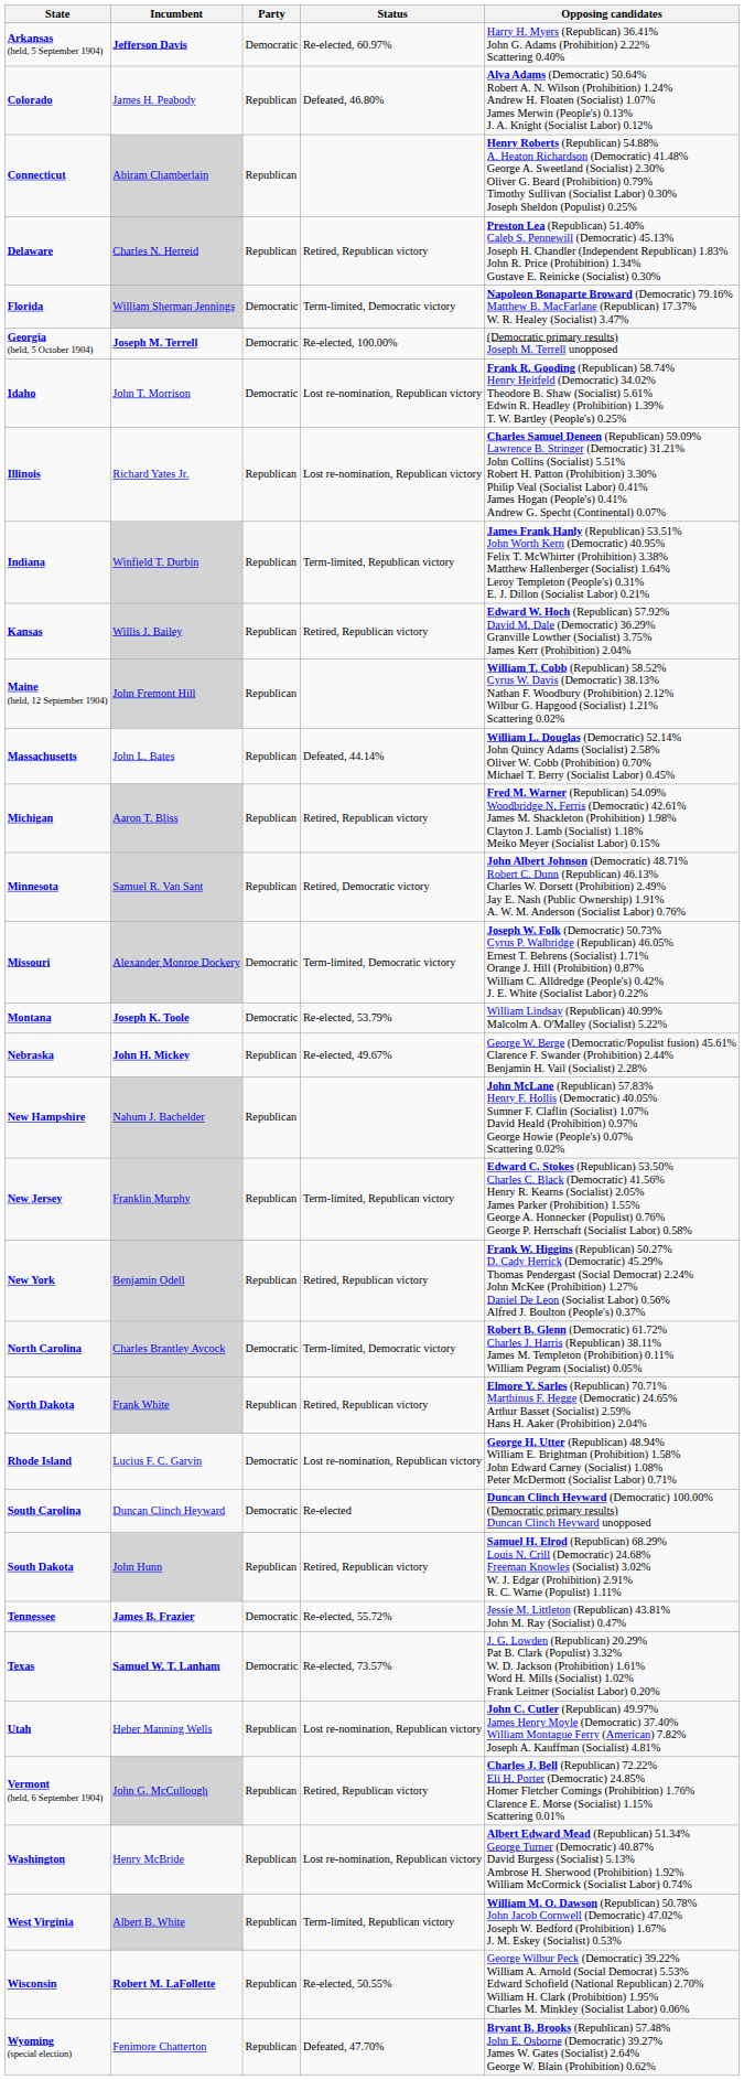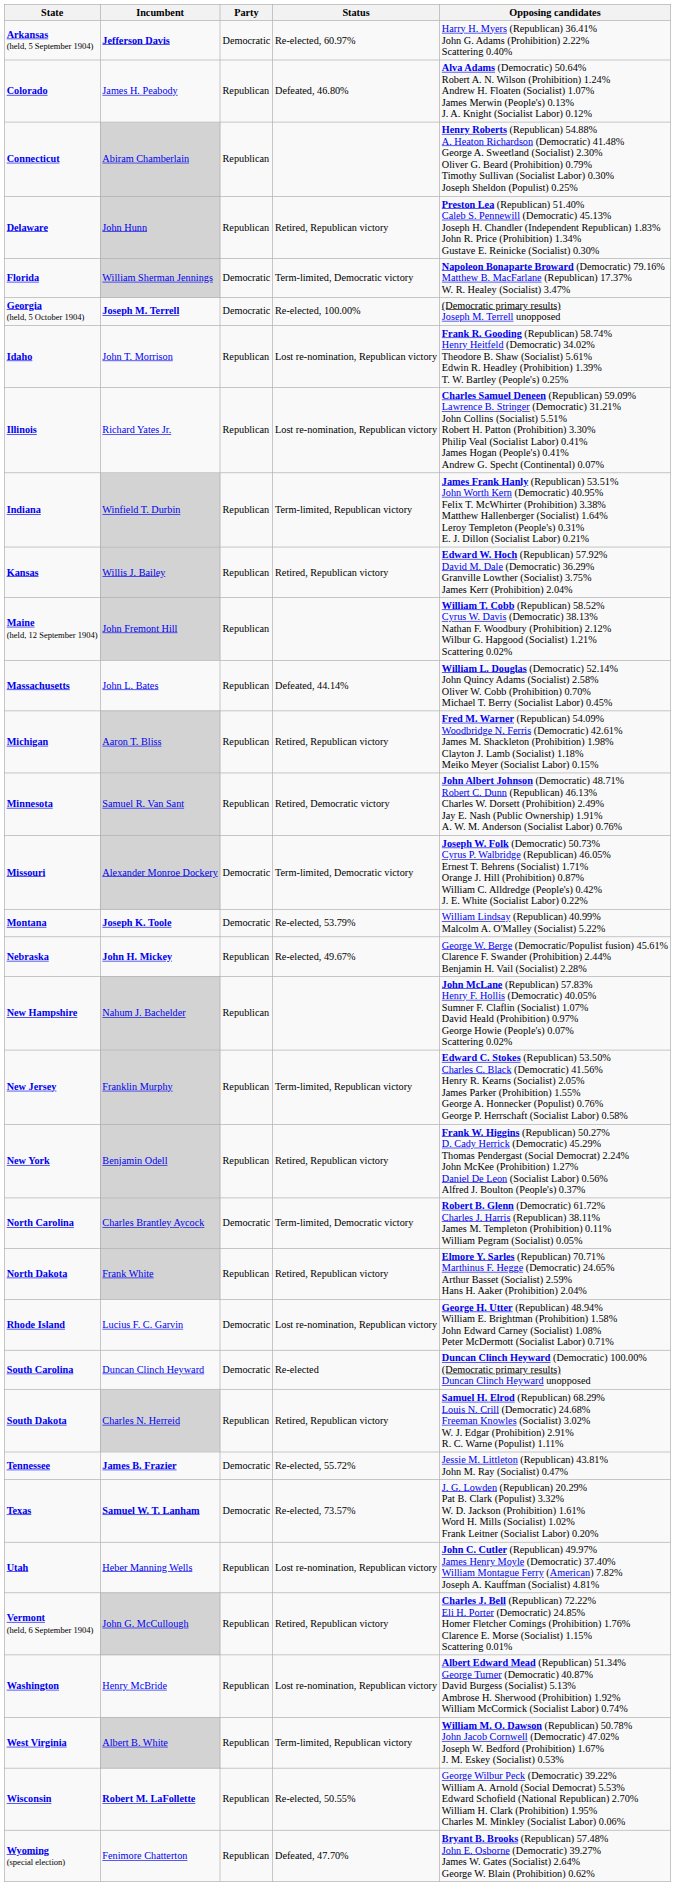Delaware | Incumbent: Charles N. Herreid -> John Hunn
Idaho | Party: Democratic -> Republican
South Dakota | Incumbent: John Hunn -> Charles N. Herreid
